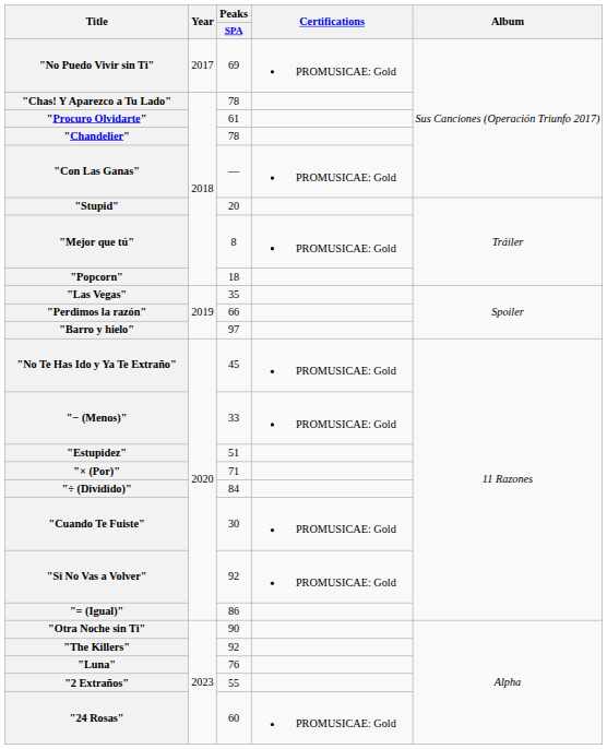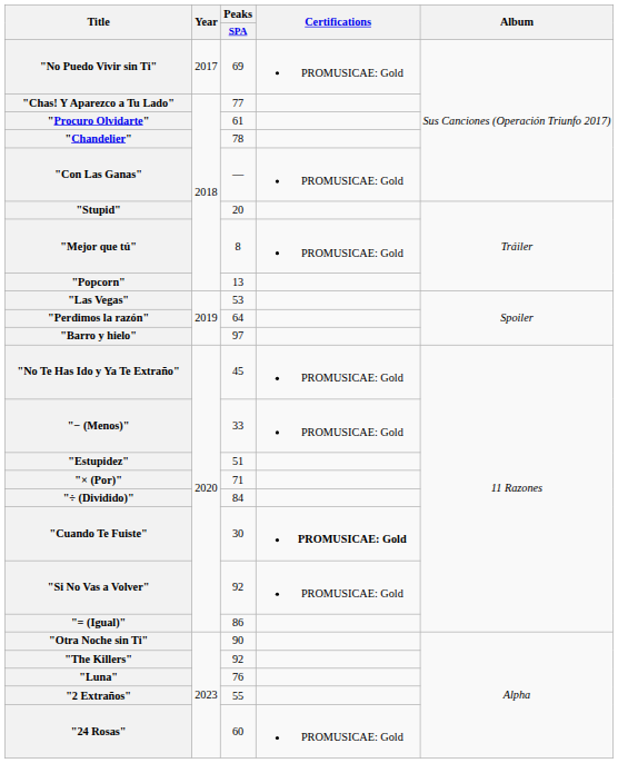"Chas! Y Aparezco a Tu Lado" | Peaks / SPA: 78 -> 77
"Popcorn" | Peaks / SPA: 18 -> 13
"Las Vegas" | Peaks / SPA: 35 -> 53
"Perdimos la razón" | Peaks / SPA: 66 -> 64
"Cuando Te Fuiste" | Certifications: normal -> bold
